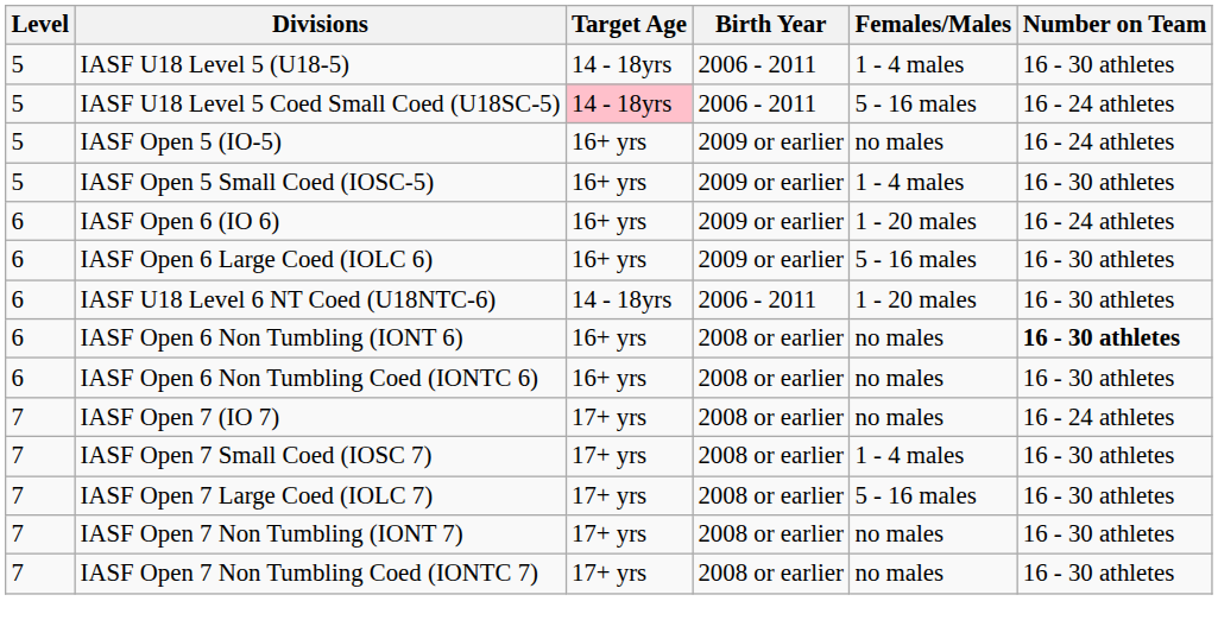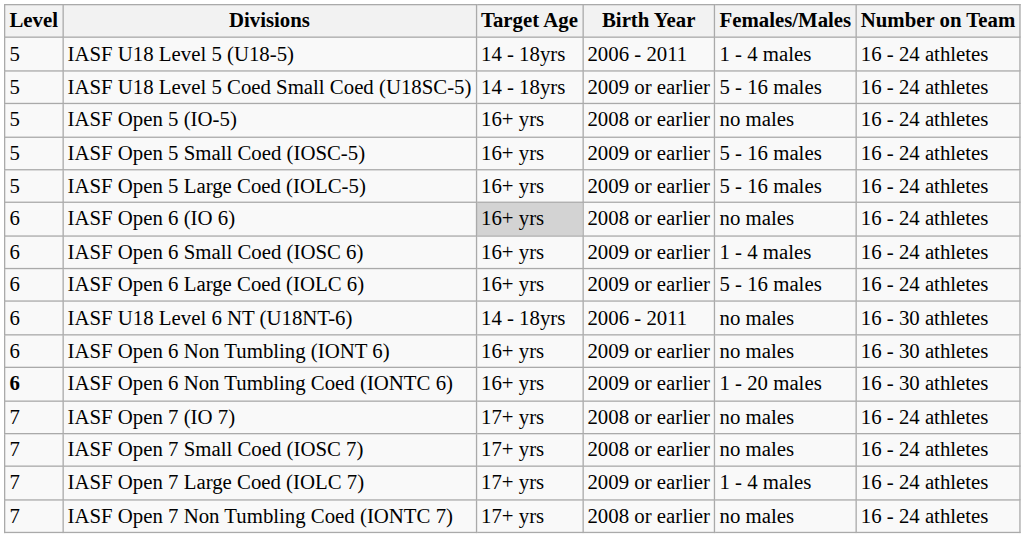IASF U18 Level 5 (U18-5) | Number on Team: 16 - 30 athletes -> 16 - 24 athletes
IASF U18 Level 5 Coed Small Coed (U18SC-5) | Target Age: pink background -> no background
IASF U18 Level 5 Coed Small Coed (U18SC-5) | Birth Year: 2006 - 2011 -> 2009 or earlier
IASF Open 5 (IO-5) | Birth Year: 2009 or earlier -> 2008 or earlier
IASF Open 5 Small Coed (IOSC-5) | Females/Males: 1 - 4 males -> 5 - 16 males
IASF Open 5 Small Coed (IOSC-5) | Number on Team: 16 - 30 athletes -> 16 - 24 athletes
+ row: 5 | IASF Open 5 Large Coed (IOLC-5) | 16+ yrs | 2009 or earlier | 5 - 16 males | 16 - 24 athletes
IASF Open 6 (IO 6) | Target Age: no background -> lightgrey background
IASF Open 6 (IO 6) | Birth Year: 2009 or earlier -> 2008 or earlier
IASF Open 6 (IO 6) | Females/Males: 1 - 20 males -> no males
+ row: 6 | IASF Open 6 Small Coed (IOSC 6) | 16+ yrs | 2009 or earlier | 1 - 4 males | 16 - 24 athletes
IASF Open 6 Large Coed (IOLC 6) | Number on Team: 16 - 30 athletes -> 16 - 24 athletes
+ row: 6 | IASF U18 Level 6 NT (U18NT-6) | 14 - 18yrs | 2006 - 2011 | no males | 16 - 30 athletes
- row: 6 | IASF U18 Level 6 NT Coed (U18NTC-6) | 14 - 18yrs | 2006 - 2011 | 1 - 20 males | 16 - 30 athletes
IASF Open 6 Non Tumbling (IONT 6) | Birth Year: 2008 or earlier -> 2009 or earlier
IASF Open 6 Non Tumbling (IONT 6) | Number on Team: bold -> normal
IASF Open 6 Non Tumbling Coed (IONTC 6) | Level: normal -> bold
IASF Open 6 Non Tumbling Coed (IONTC 6) | Birth Year: 2008 or earlier -> 2009 or earlier
IASF Open 6 Non Tumbling Coed (IONTC 6) | Females/Males: no males -> 1 - 20 males
IASF Open 7 Small Coed (IOSC 7) | Females/Males: 1 - 4 males -> no males
IASF Open 7 Small Coed (IOSC 7) | Number on Team: 16 - 30 athletes -> 16 - 24 athletes
IASF Open 7 Large Coed (IOLC 7) | Birth Year: 2008 or earlier -> 2009 or earlier
IASF Open 7 Large Coed (IOLC 7) | Females/Males: 5 - 16 males -> 1 - 4 males
IASF Open 7 Large Coed (IOLC 7) | Number on Team: 16 - 30 athletes -> 16 - 24 athletes
- row: 7 | IASF Open 7 Non Tumbling (IONT 7) | 17+ yrs | 2008 or earlier | no males | 16 - 30 athletes
IASF Open 7 Non Tumbling Coed (IONTC 7) | Number on Team: 16 - 30 athletes -> 16 - 24 athletes
